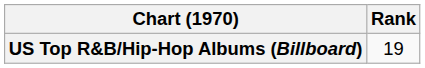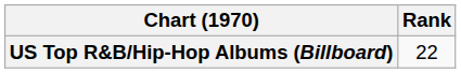US Top R&B/Hip-Hop Albums (Billboard) | Rank: 19 -> 22
